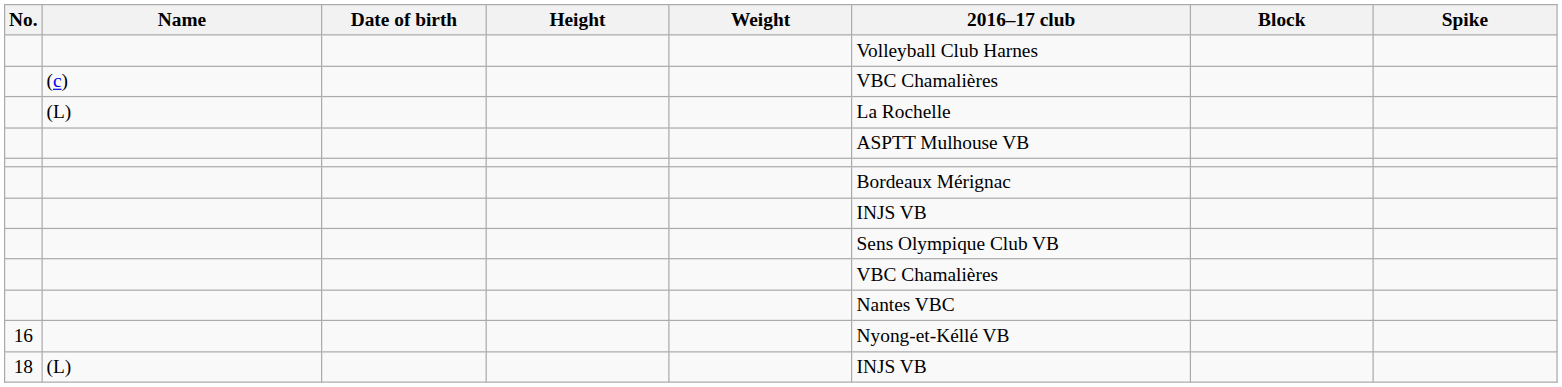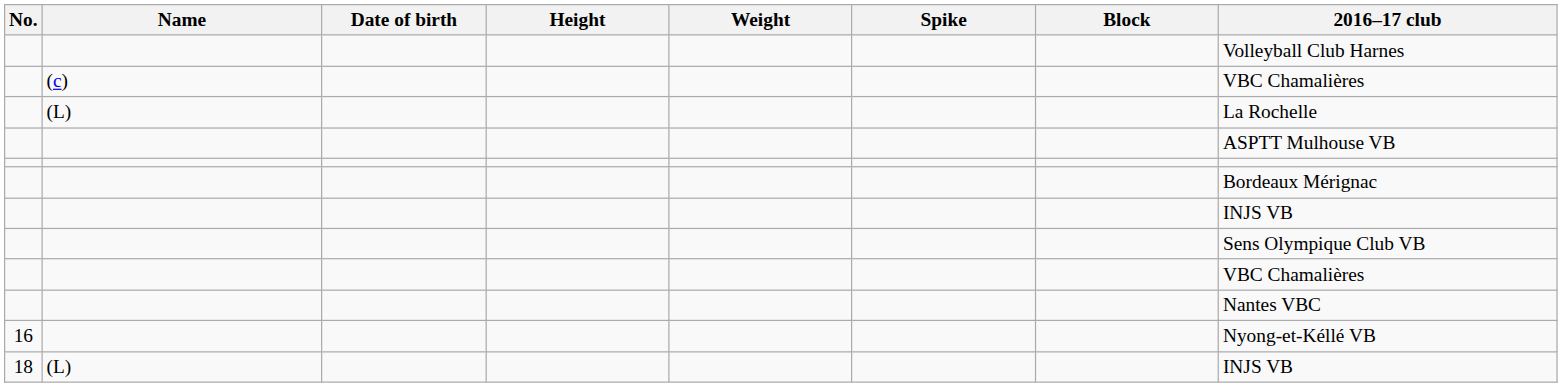columns swapped: Spike <-> 2016–17 club
